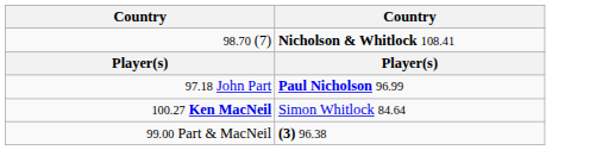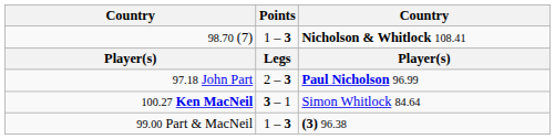+ column: Points | 1 – 3 | Legs | 2 – 3 | 3 – 1 | 1 – 3
